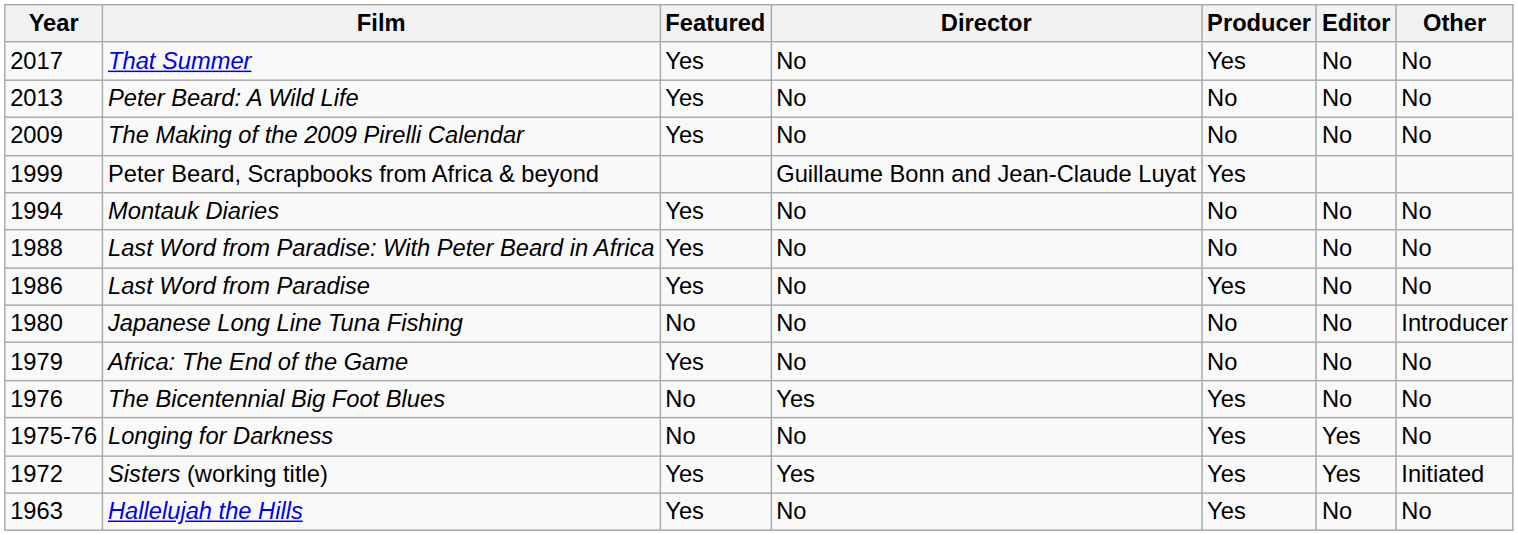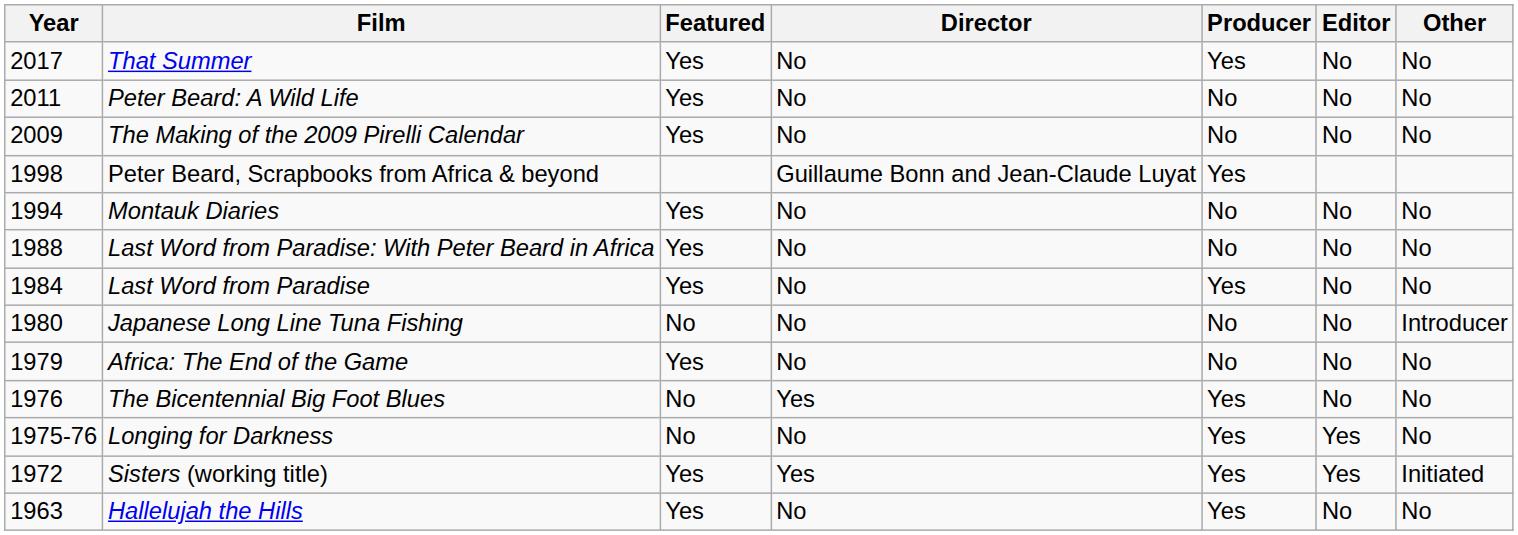Peter Beard: A Wild Life | Year: 2013 -> 2011
Peter Beard, Scrapbooks from Africa & beyond | Year: 1999 -> 1998
Last Word from Paradise | Year: 1986 -> 1984
